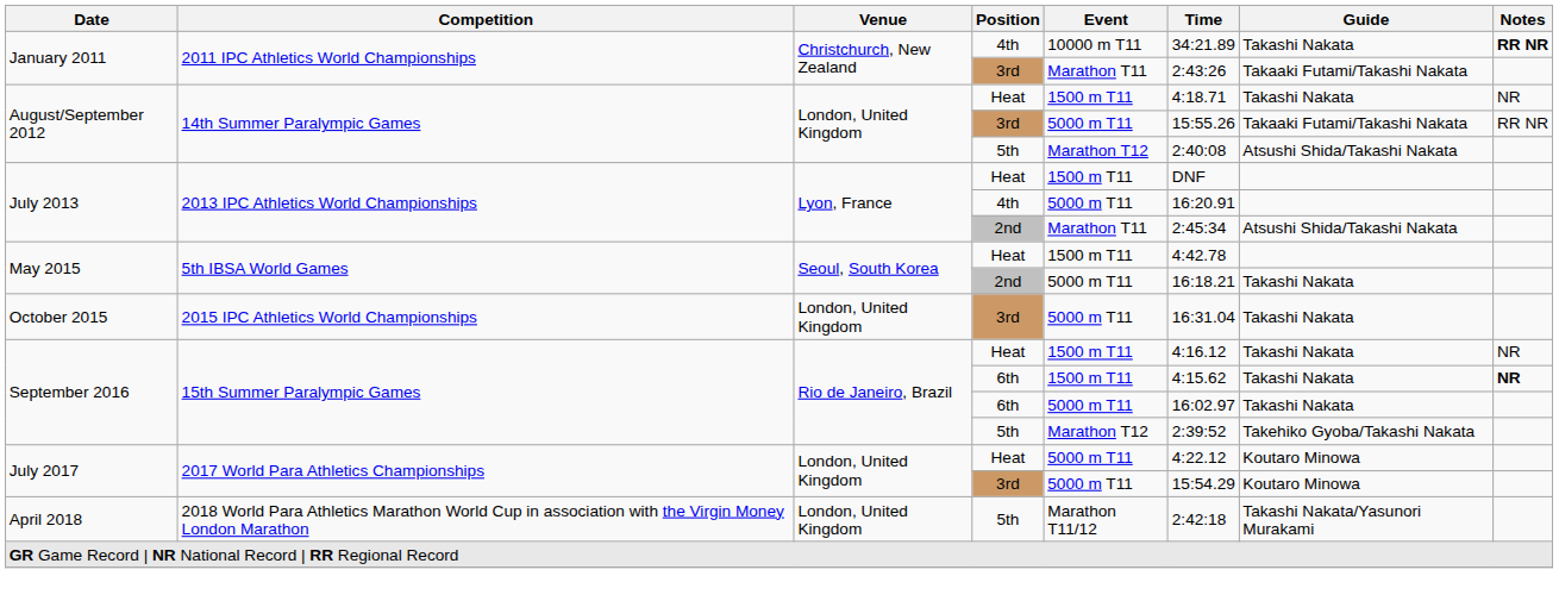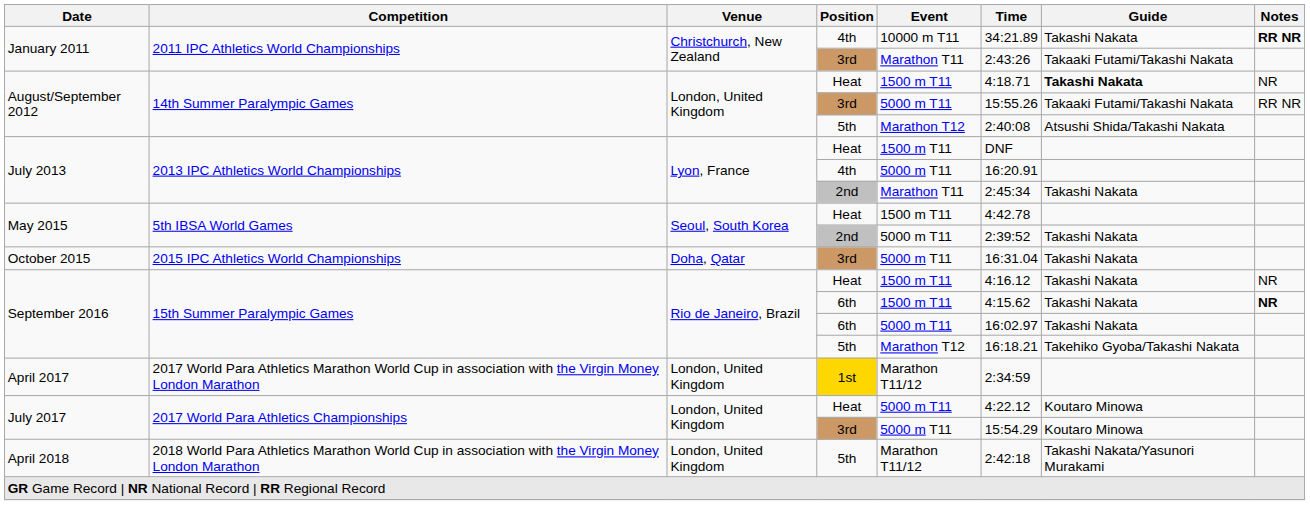August/September 2012 / Heat | Guide: normal -> bold
July 2013 / 2nd | Guide: Atsushi Shida/Takashi Nakata -> Takashi Nakata
May 2015 / 2nd | Time: 16:18.21 -> 2:39:52
October 2015 | Venue: London, United Kingdom -> Doha, Qatar
September 2016 / 5th | Time: 2:39:52 -> 16:18.21
+ row: April 2017 | 2017 World Para Athletics Marathon World Cup in association with the Virgin Money London Marathon | London, United Kingdom | 1st | Marathon T11/12 | 2:34:59
